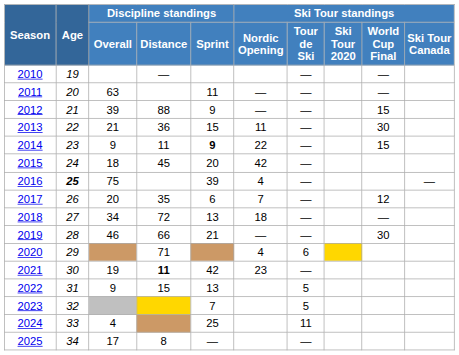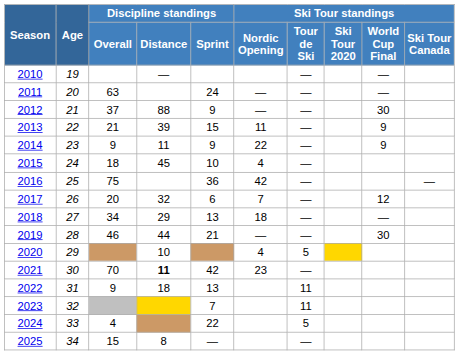2011 | Discipline standings / Sprint: 11 -> 24
2012 | Discipline standings / Overall: 39 -> 37
2012 | Ski Tour standings / World Cup Final: 15 -> 30
2013 | Discipline standings / Distance: 36 -> 39
2013 | Ski Tour standings / World Cup Final: 30 -> 9
2014 | Discipline standings / Sprint: bold -> normal
2014 | Ski Tour standings / World Cup Final: 15 -> 9
2015 | Discipline standings / Sprint: 20 -> 10
2015 | Ski Tour standings / Nordic Opening: 42 -> 4
2016 | Age: bold -> normal
2016 | Discipline standings / Sprint: 39 -> 36
2016 | Ski Tour standings / Nordic Opening: 4 -> 42
2017 | Discipline standings / Distance: 35 -> 32
2018 | Discipline standings / Distance: 72 -> 29
2019 | Discipline standings / Distance: 66 -> 44
2020 | Discipline standings / Distance: 71 -> 10
2020 | Ski Tour standings / Tour de Ski: 6 -> 5
2021 | Discipline standings / Overall: 19 -> 70
2022 | Discipline standings / Distance: 15 -> 18
2022 | Ski Tour standings / Tour de Ski: 5 -> 11
2023 | Ski Tour standings / Tour de Ski: 5 -> 11
2024 | Discipline standings / Sprint: 25 -> 22
2024 | Ski Tour standings / Tour de Ski: 11 -> 5
2025 | Discipline standings / Overall: 17 -> 15
